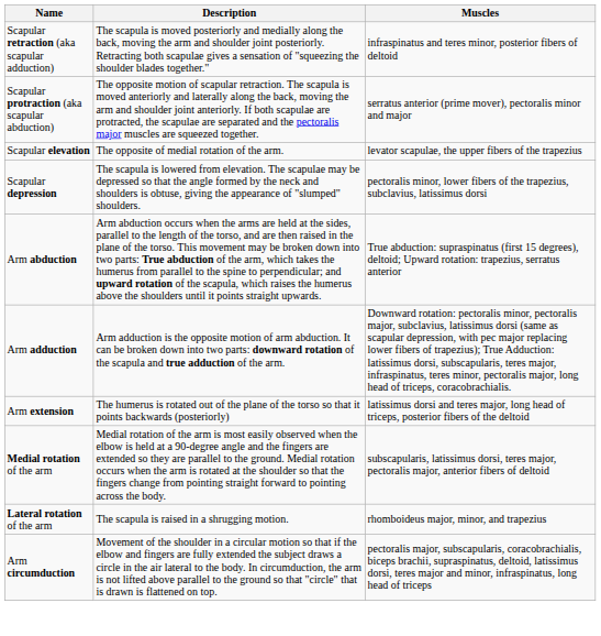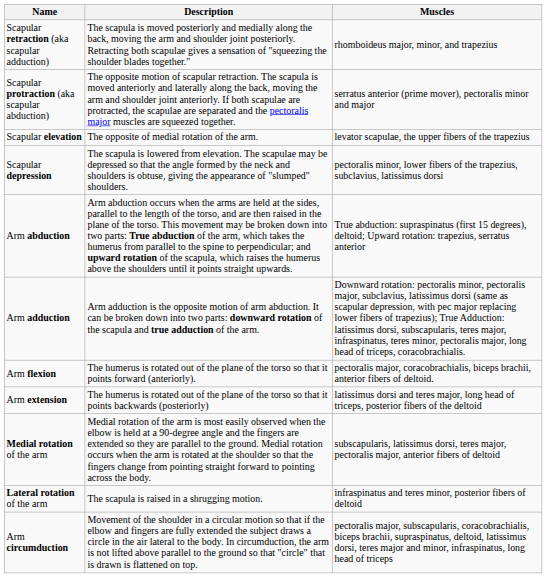Scapular retraction (aka scapular adduction) | Muscles: infraspinatus and teres minor, posterior fibers of deltoid -> rhomboideus major, minor, and trapezius
+ row: Arm flexion | The humerus is rotated out of the plane of the torso so that it points forward (anteriorly). | pectoralis major, coracobrachialis, biceps brachii, anterior fibers of deltoid.
Lateral rotation of the arm | Muscles: rhomboideus major, minor, and trapezius -> infraspinatus and teres minor, posterior fibers of deltoid
